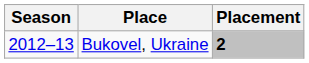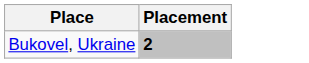- column: Season | 2012–13
